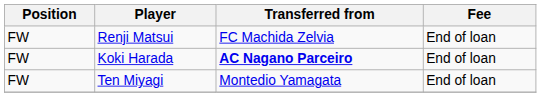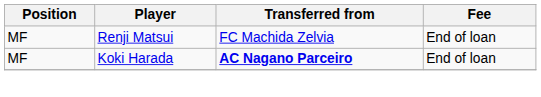Renji Matsui | Position: FW -> MF
Koki Harada | Position: FW -> MF
- row: FW | Ten Miyagi | Montedio Yamagata | End of loan
